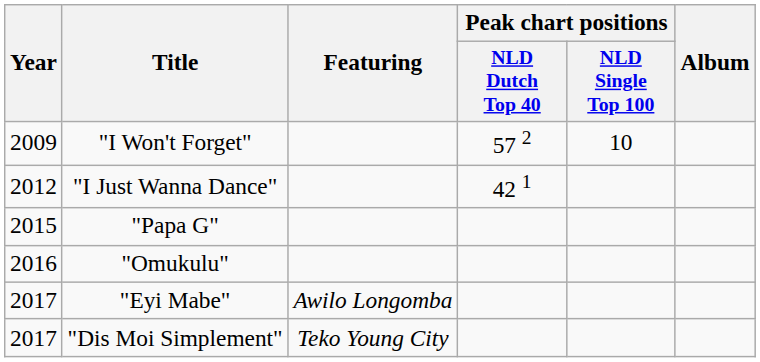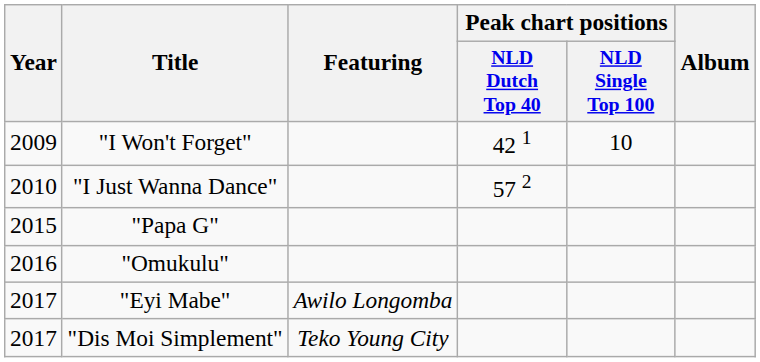"I Won't Forget" | Peak chart positions / NLD Dutch Top 40: 57 2 -> 42 1
"I Just Wanna Dance" | Year: 2012 -> 2010
"I Just Wanna Dance" | Peak chart positions / NLD Dutch Top 40: 42 1 -> 57 2
